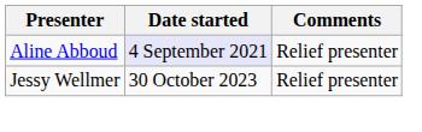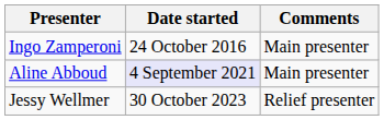+ row: Ingo Zamperoni | 24 October 2016 | Main presenter
Aline Abboud | Comments: Relief presenter -> Main presenter
